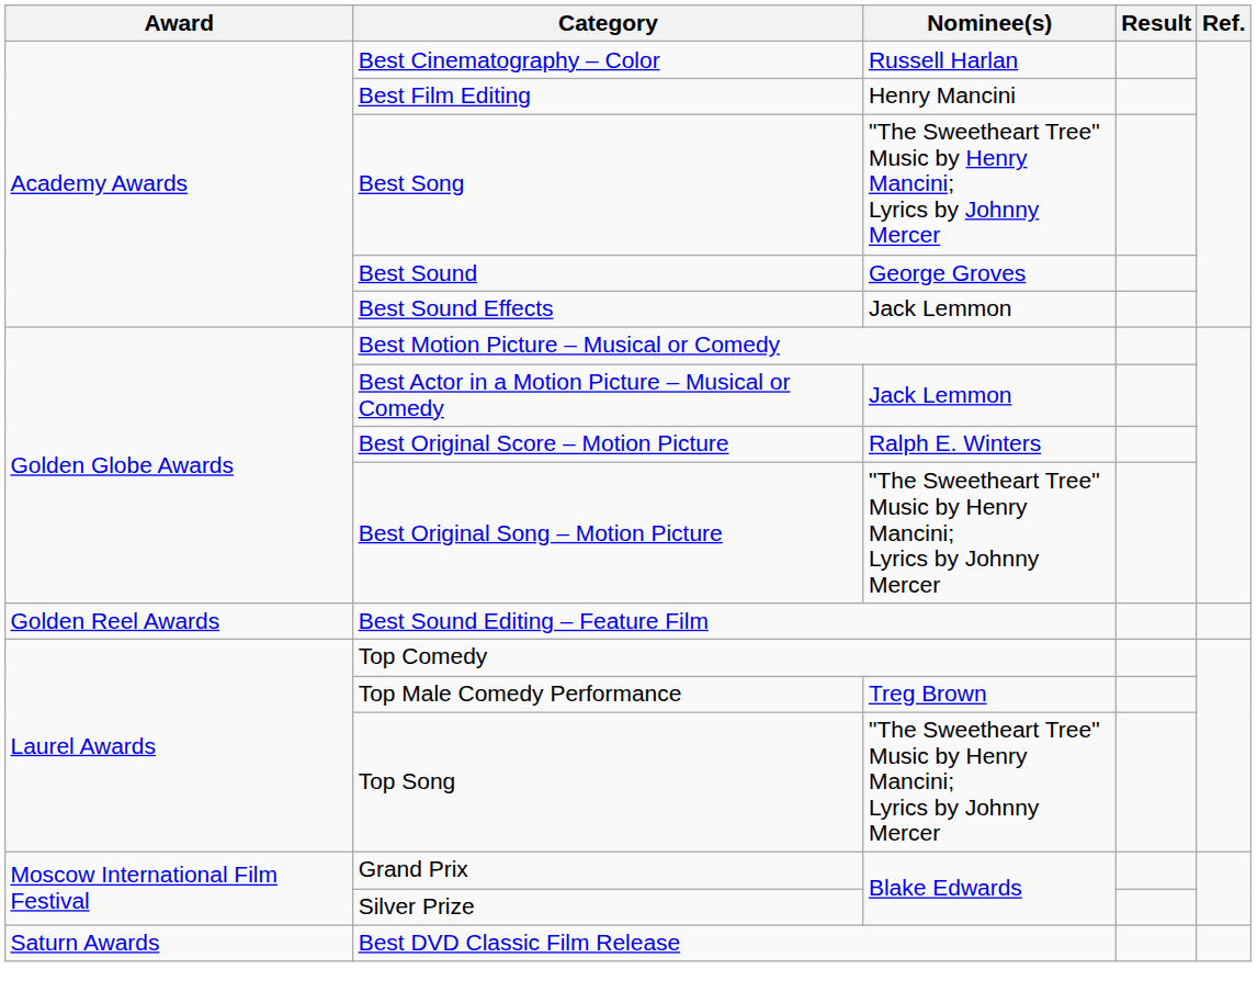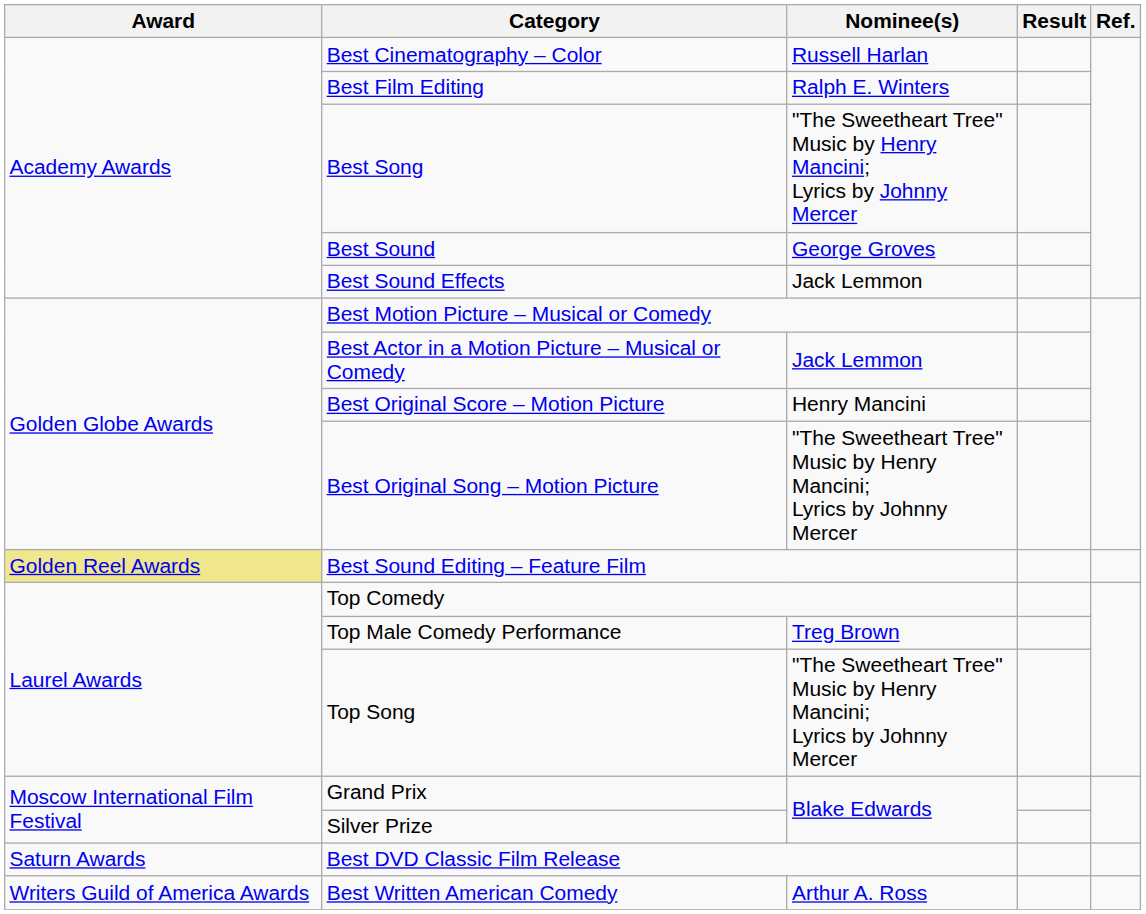Best Film Editing | Nominee(s): Henry Mancini -> Ralph E. Winters
Best Original Score – Motion Picture | Nominee(s): Ralph E. Winters -> Henry Mancini
Best Sound Editing – Feature Film | Award: no background -> khaki background
+ row: Writers Guild of America Awards | Best Written American Comedy | Arthur A. Ross
